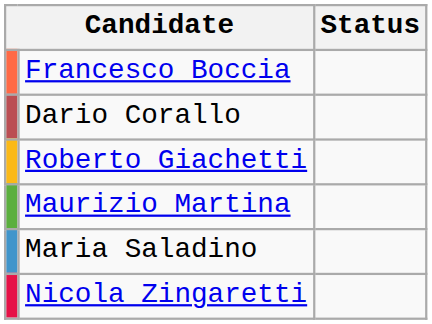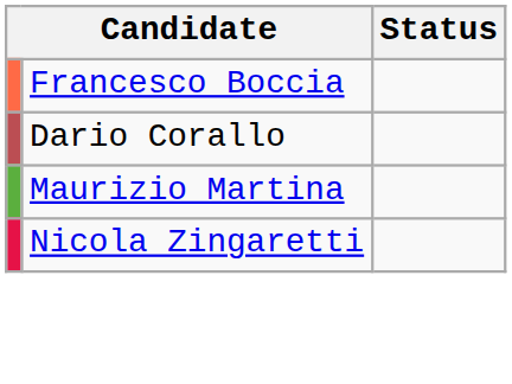- row: Roberto Giachetti
- row: Maria Saladino
